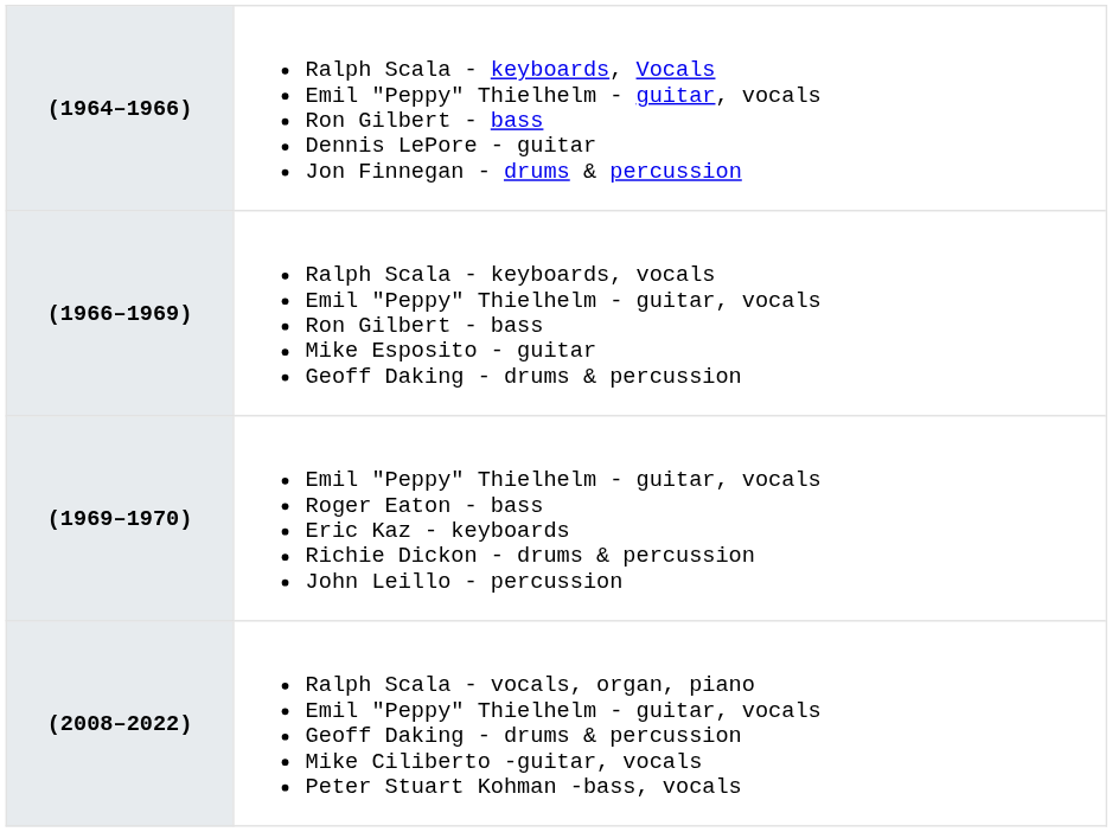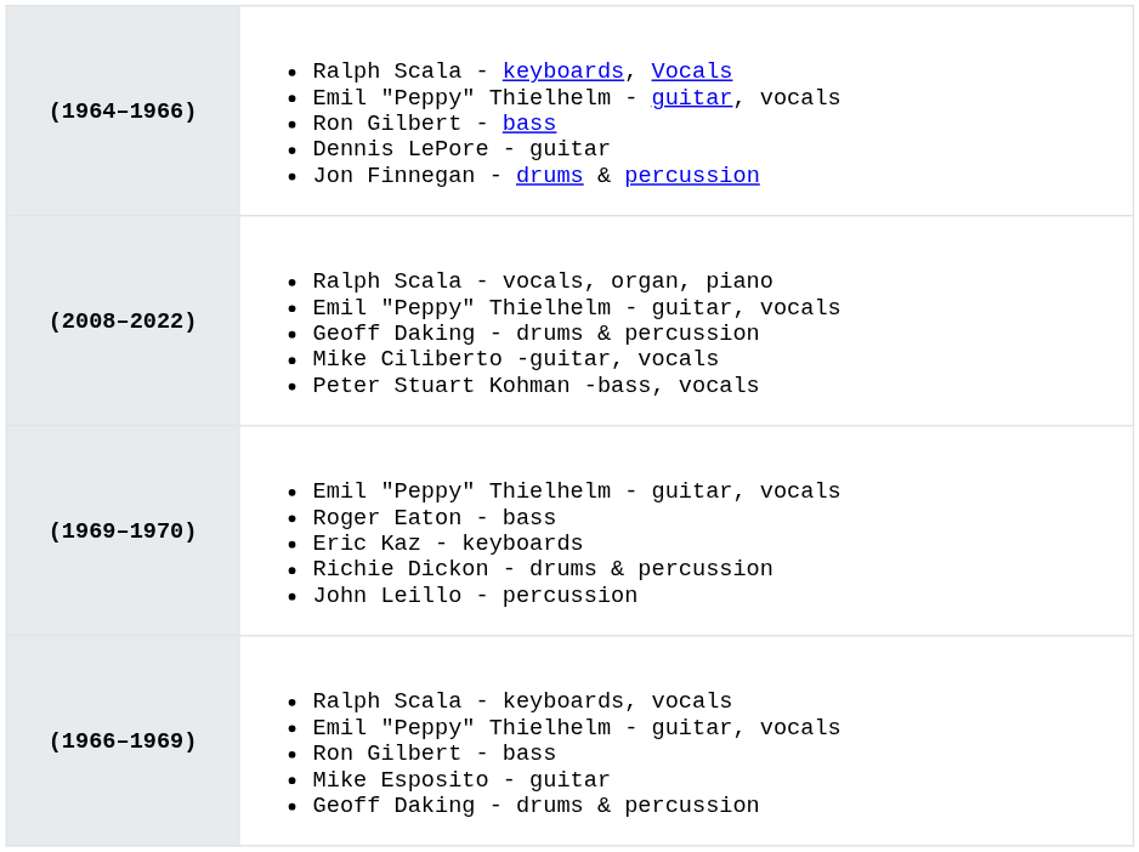rows swapped: (1966–1969) <-> (2008–2022)
